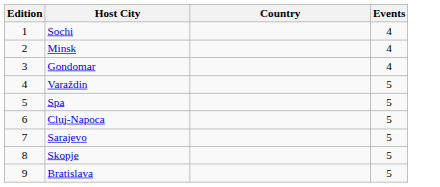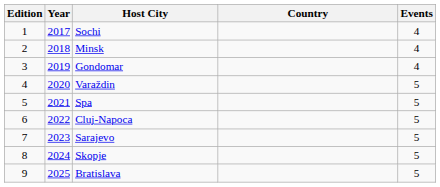+ column: Year | 2017 | 2018 | 2019 | 2020 | 2021 | 2022 | 2023 | 2024 | 2025
